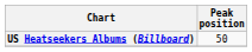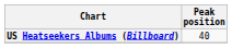US Heatseekers Albums (Billboard) | Peak position: 50 -> 40
